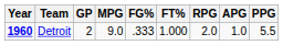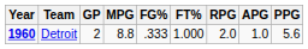Detroit | MPG: 9.0 -> 8.8
Detroit | PPG: 5.5 -> 5.6
